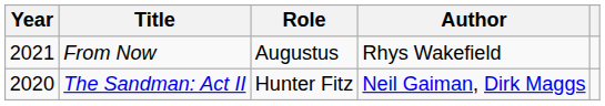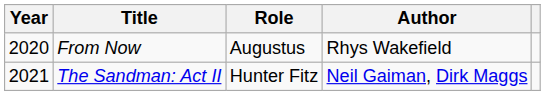From Now | Year: 2021 -> 2020
The Sandman: Act II | Year: 2020 -> 2021
